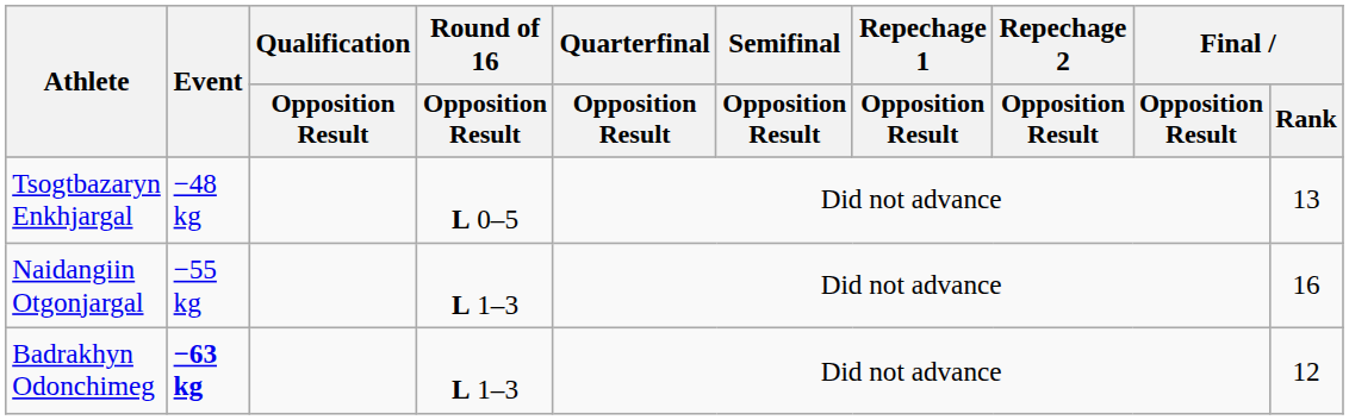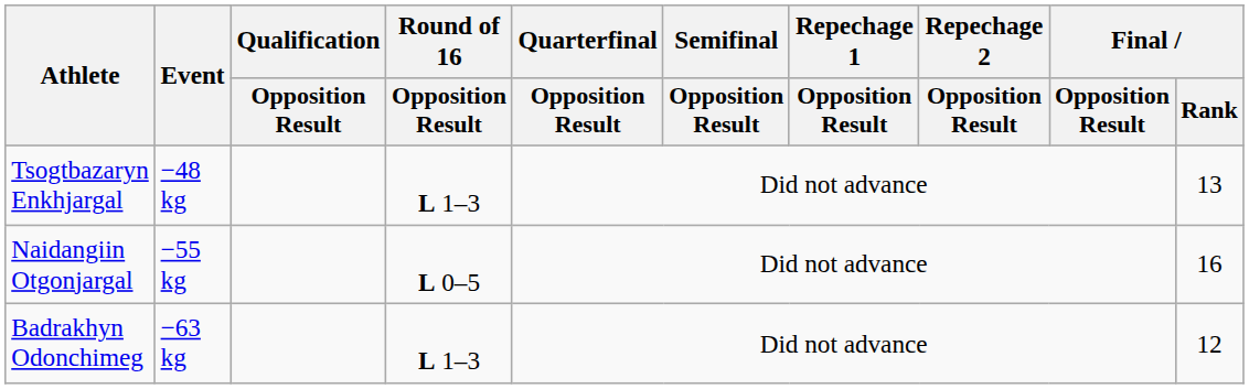Tsogtbazaryn Enkhjargal | Round of 16 / Opposition Result: L 0–5 -> L 1–3
Naidangiin Otgonjargal | Round of 16 / Opposition Result: L 1–3 -> L 0–5
Badrakhyn Odonchimeg | Event: bold -> normal
